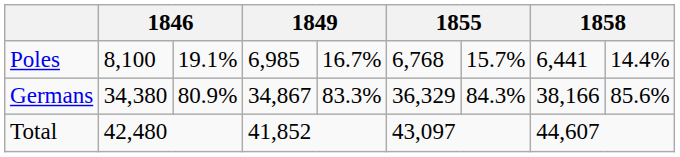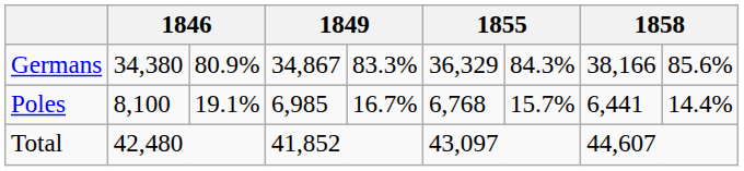rows swapped: Germans <-> Poles
